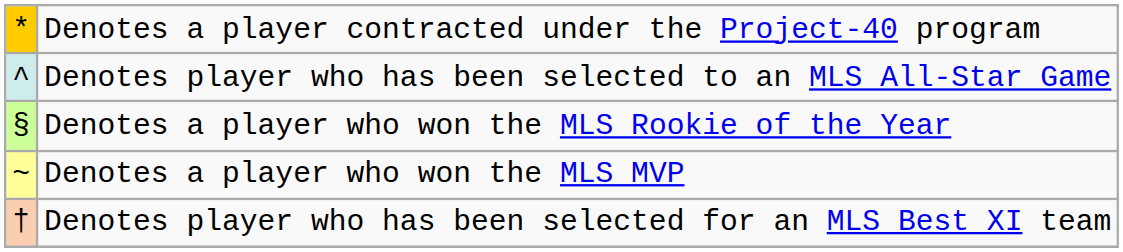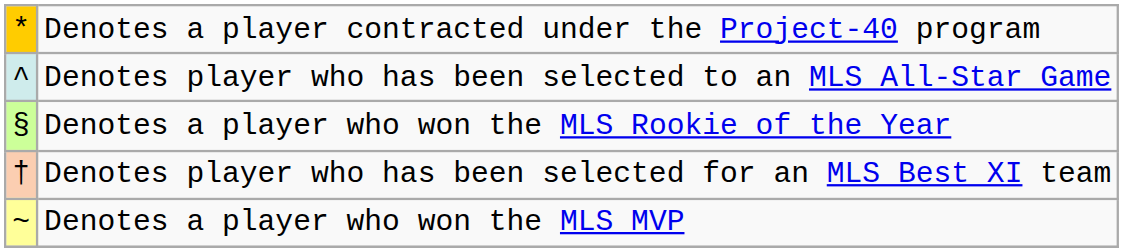rows swapped: Denotes player who has been selected for an MLS Best XI team <-> Denotes a player who won the MLS MVP
